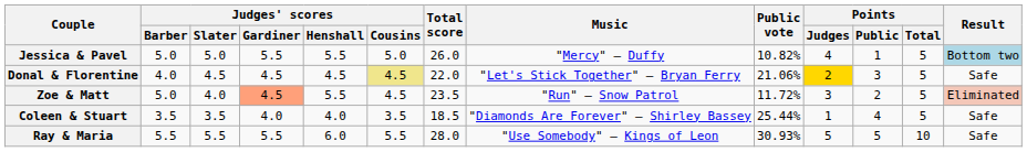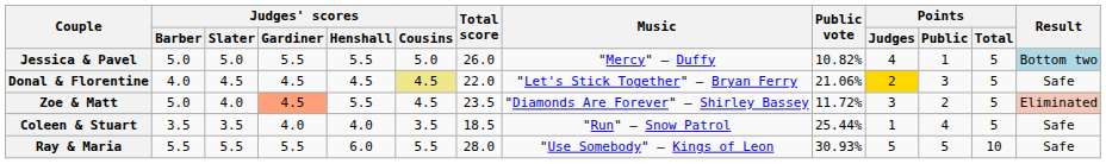Zoe & Matt | Music: "Run" — Snow Patrol -> "Diamonds Are Forever" — Shirley Bassey
Coleen & Stuart | Music: "Diamonds Are Forever" — Shirley Bassey -> "Run" — Snow Patrol
